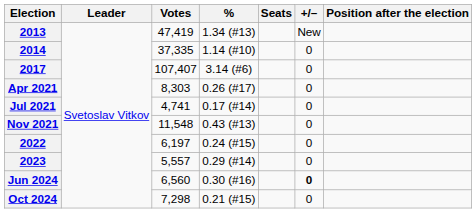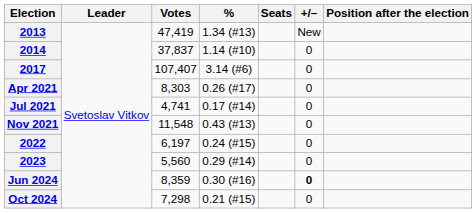2014 | Votes: 37,335 -> 37,837
2023 | Votes: 5,557 -> 5,560
Jun 2024 | Votes: 6,560 -> 8,359
